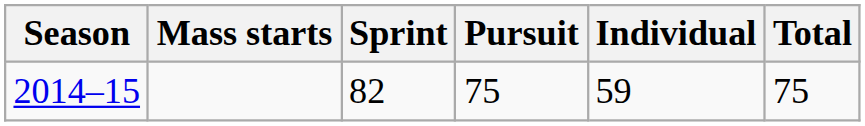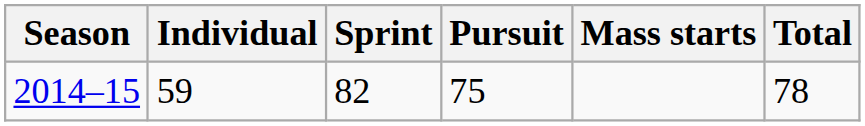columns swapped: Individual <-> Mass starts
2014–15 | Total: 75 -> 78
